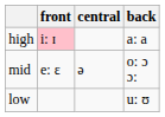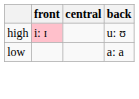high | back: a: a -> u: ʊ
- row: mid | e: ɛ | ə | o: ɔ ɔ:
low | back: u: ʊ -> a: a
